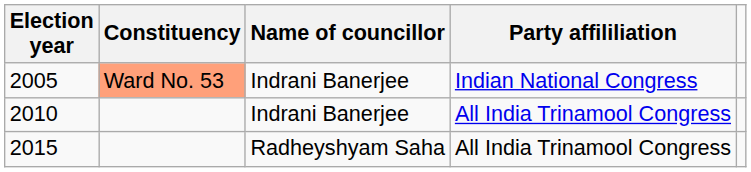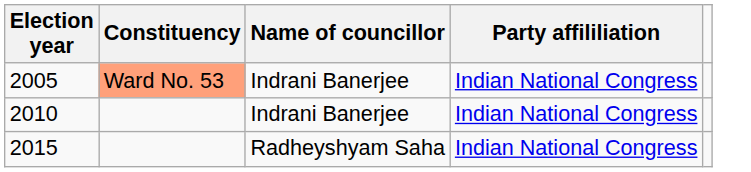2010 | Party affililiation: All India Trinamool Congress -> Indian National Congress
2015 | Party affililiation: All India Trinamool Congress -> Indian National Congress
